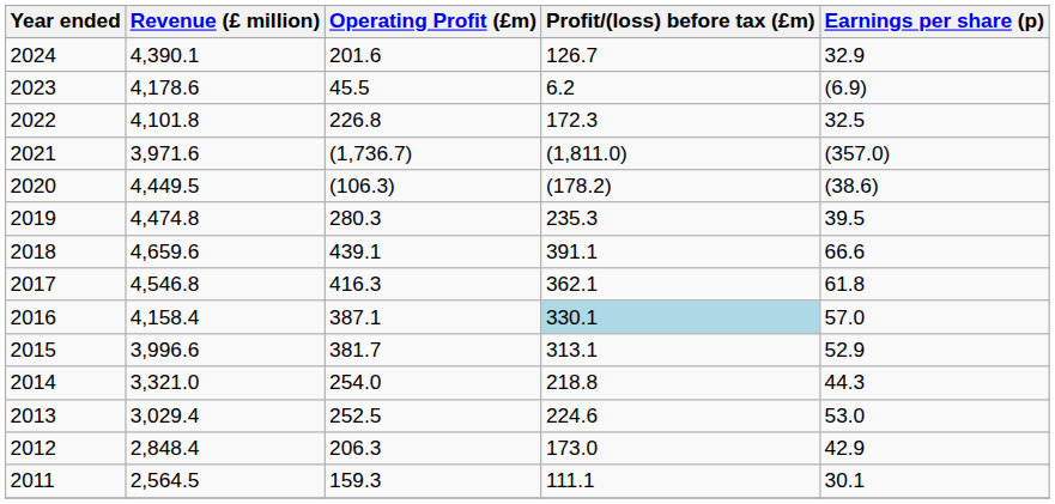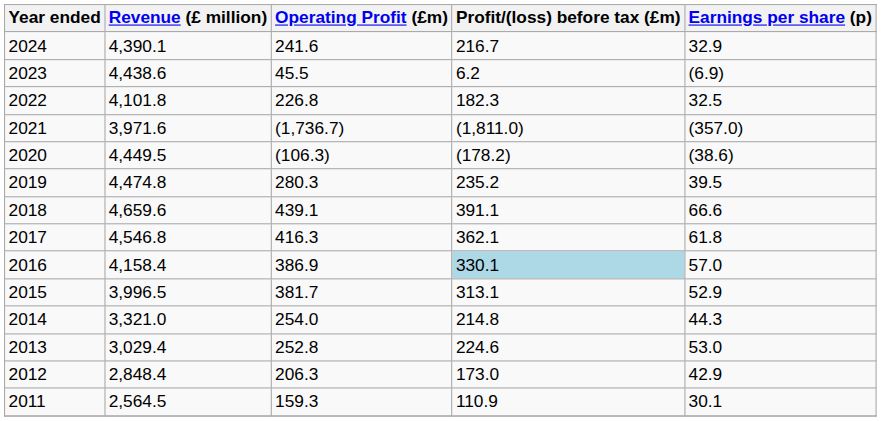2024 | Operating Profit (£m): 201.6 -> 241.6
2024 | Profit/(loss) before tax (£m): 126.7 -> 216.7
2023 | Revenue (£ million): 4,178.6 -> 4,438.6
2022 | Profit/(loss) before tax (£m): 172.3 -> 182.3
2019 | Profit/(loss) before tax (£m): 235.3 -> 235.2
2016 | Operating Profit (£m): 387.1 -> 386.9
2015 | Revenue (£ million): 3,996.6 -> 3,996.5
2014 | Profit/(loss) before tax (£m): 218.8 -> 214.8
2013 | Operating Profit (£m): 252.5 -> 252.8
2011 | Profit/(loss) before tax (£m): 111.1 -> 110.9
